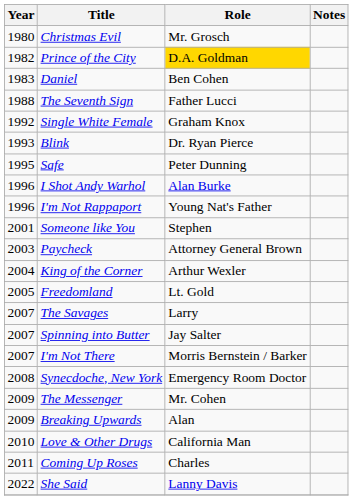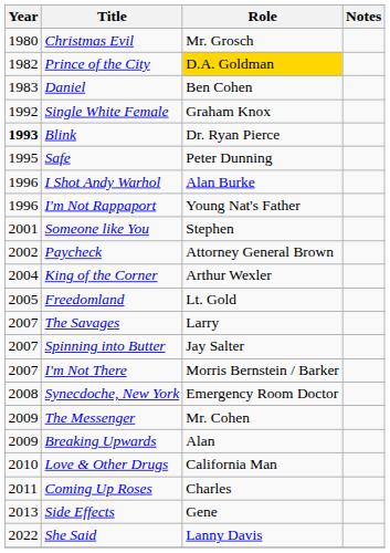- row: 1988 | The Seventh Sign | Father Lucci
Blink | Year: normal -> bold
Paycheck | Year: 2003 -> 2002
+ row: 2013 | Side Effects | Gene
